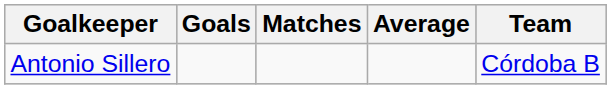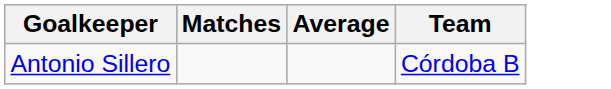- column: Goals
